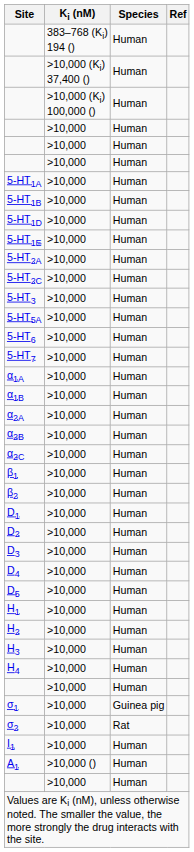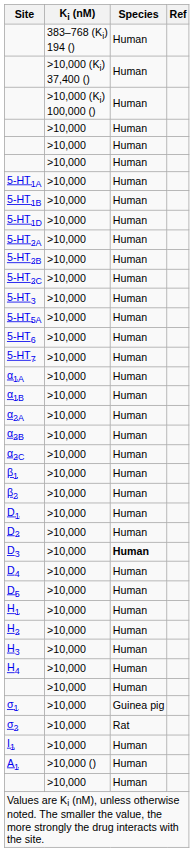- row: 5-HT1E | >10,000 | Human
+ row: 5-HT2B | >10,000 | Human
D3 | Species: normal -> bold
